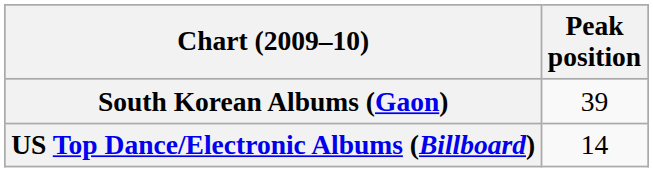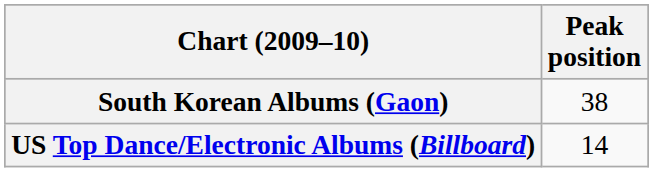South Korean Albums (Gaon) | Peak position: 39 -> 38
